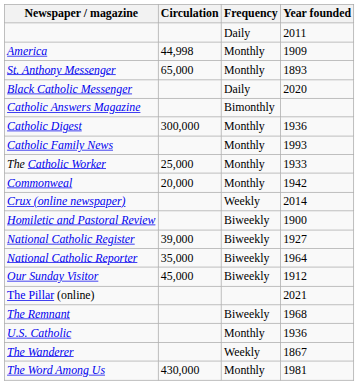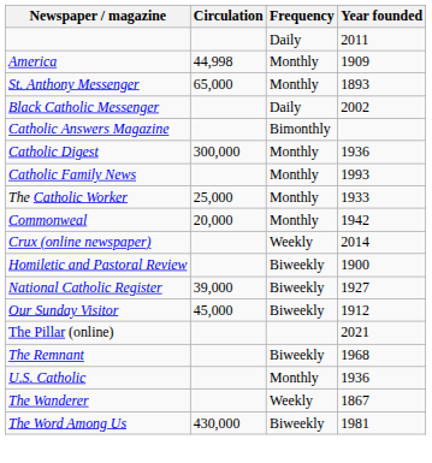Black Catholic Messenger | Year founded: 2020 -> 2002
- row: National Catholic Reporter | 35,000 | Biweekly | 1964
The Word Among Us | Frequency: Monthly -> Biweekly
